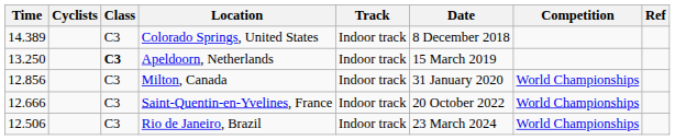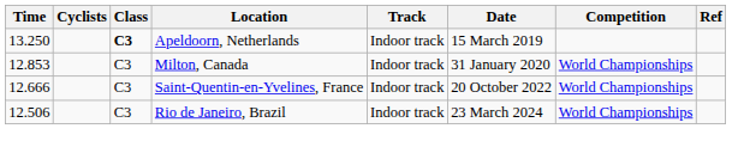- row: 14.389 | C3 | Colorado Springs, United States | Indoor track | 8 December 2018
Milton, Canada | Time: 12.856 -> 12.853
